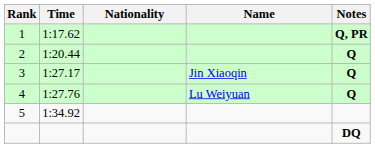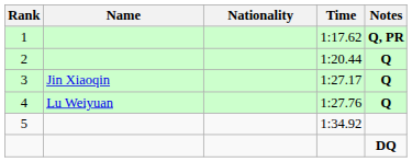columns swapped: Name <-> Time
